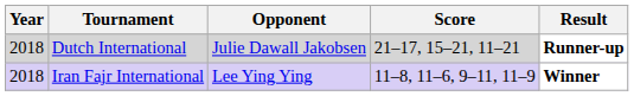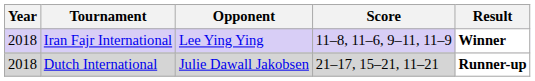rows swapped: Iran Fajr International <-> Dutch International
